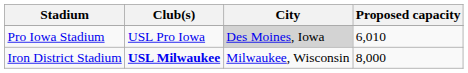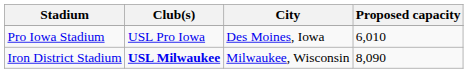Pro Iowa Stadium | City: lightgrey background -> no background
Iron District Stadium | Proposed capacity: 8,000 -> 8,090
